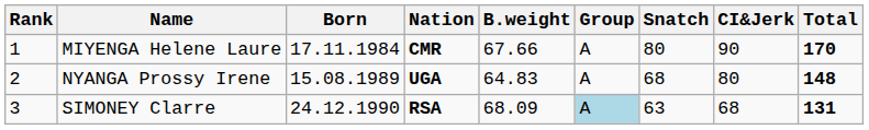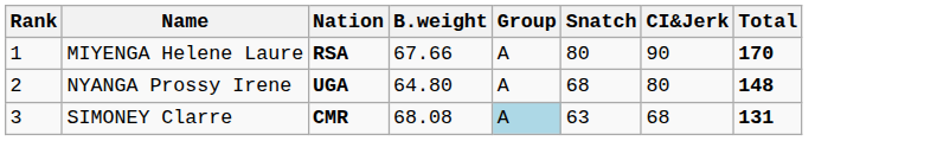- column: Born | 17.11.1984 | 15.08.1989 | 24.12.1990
MIYENGA Helene Laure | Nation: CMR -> RSA
NYANGA Prossy Irene | B.weight: 64.83 -> 64.80
SIMONEY Clarre | Nation: RSA -> CMR
SIMONEY Clarre | B.weight: 68.09 -> 68.08
